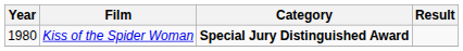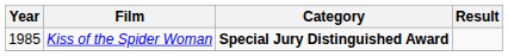Kiss of the Spider Woman | Year: 1980 -> 1985
